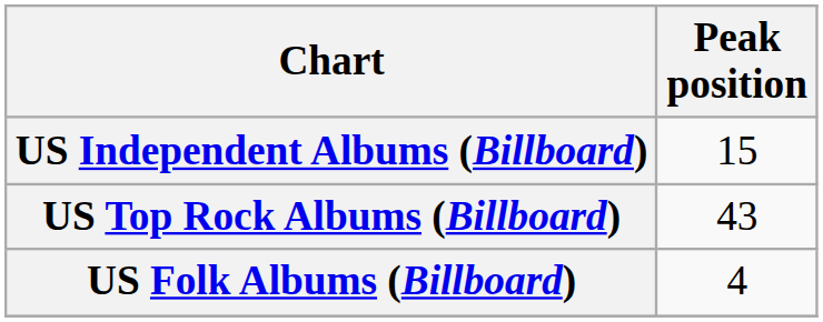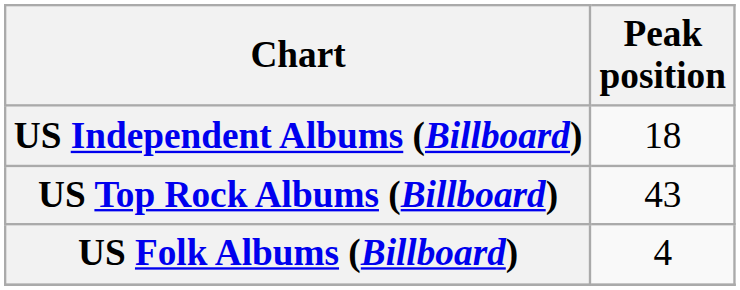US Independent Albums (Billboard) | Peak position: 15 -> 18
